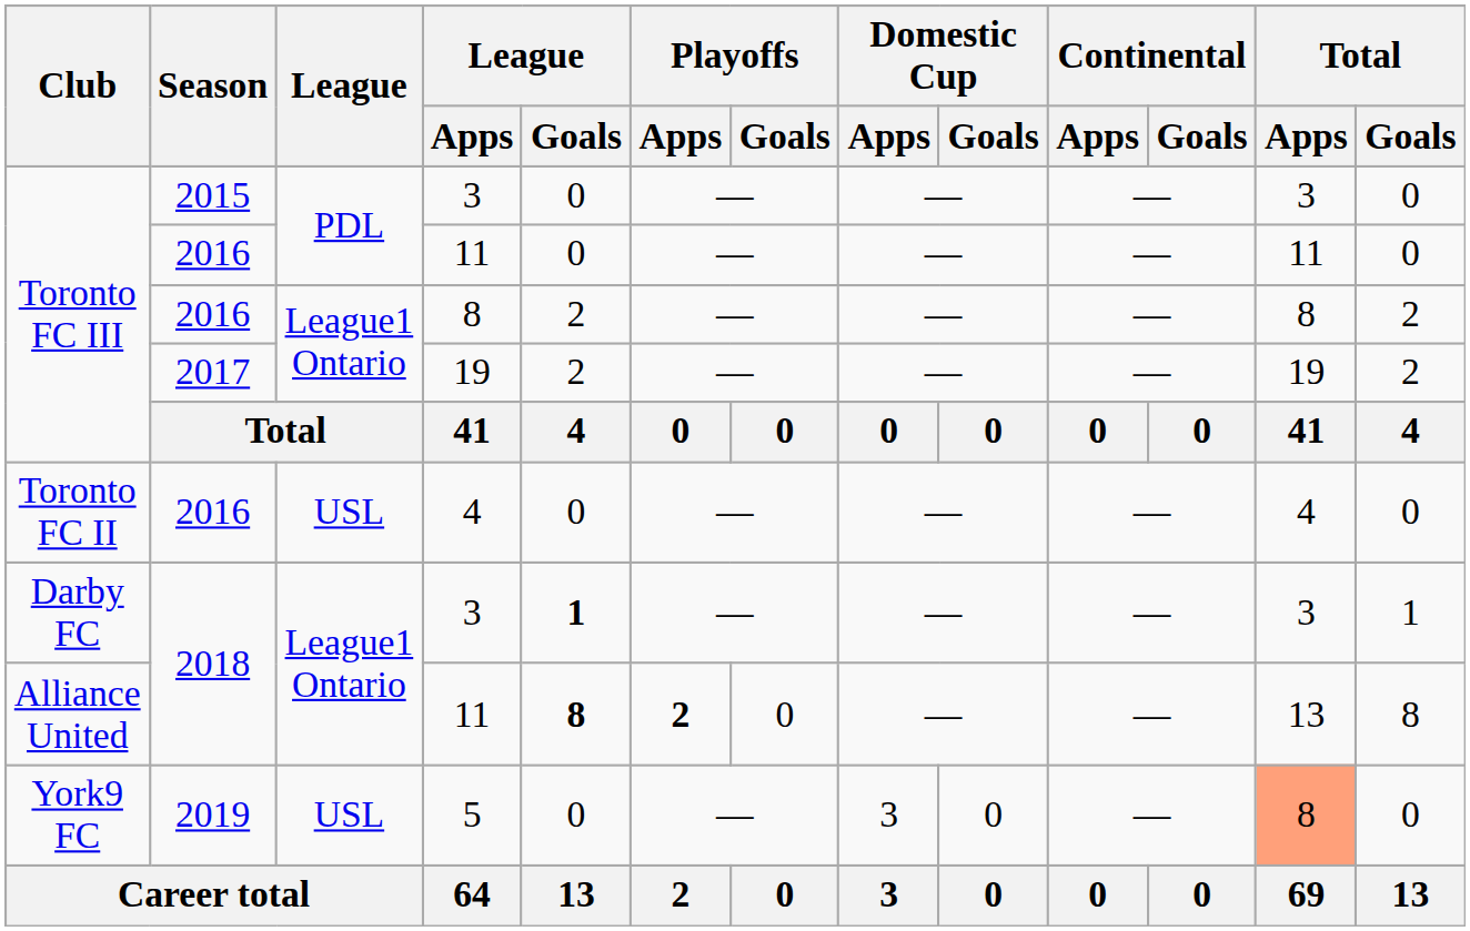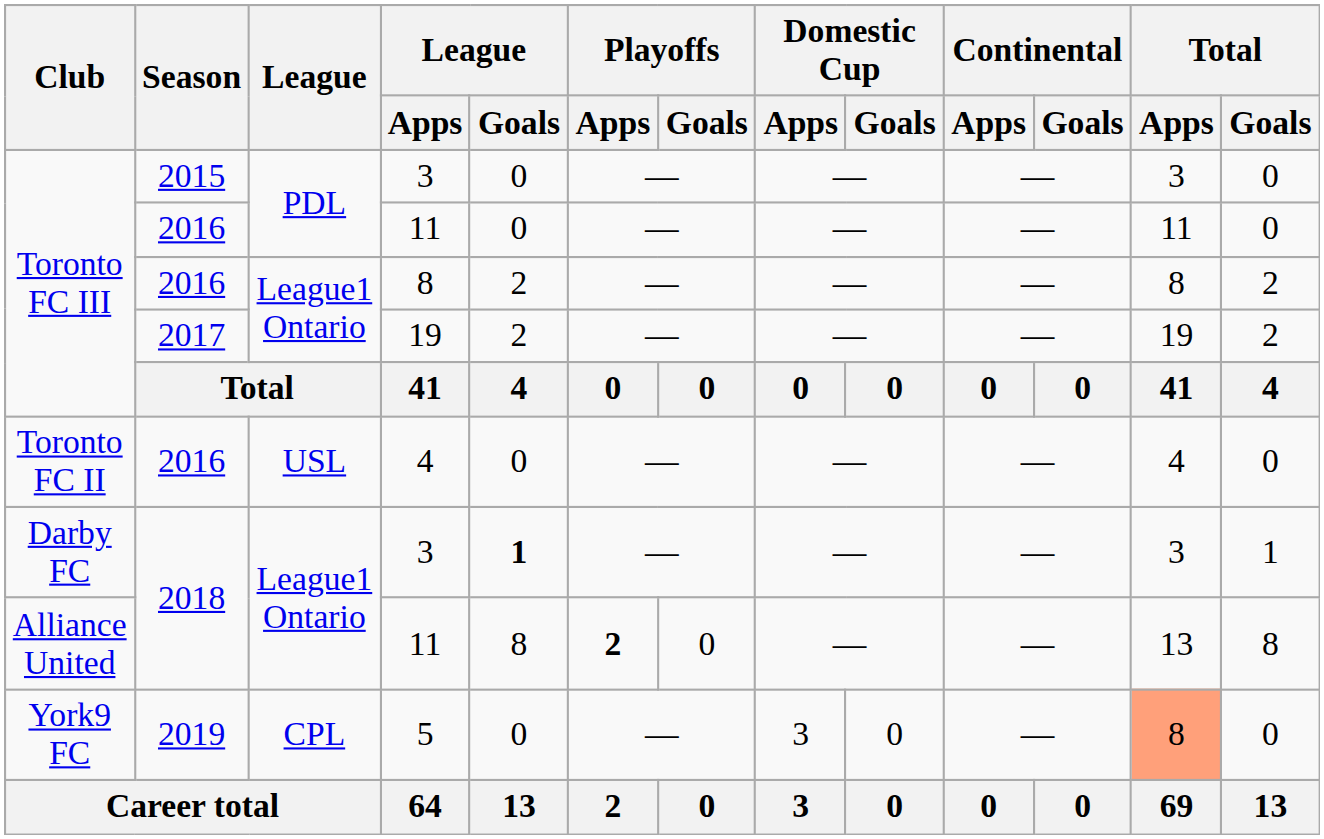Alliance United / 11 | League / Goals: bold -> normal
5 | League: USL -> CPL
